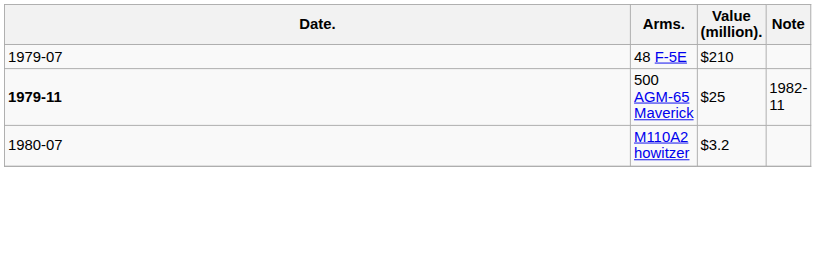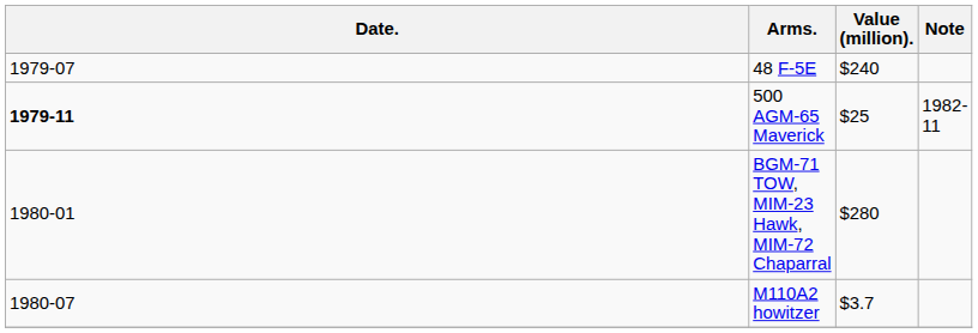48 F-5E | Value (million).: $210 -> $240
+ row: 1980-01 | BGM-71 TOW, MIM-23 Hawk, MIM-72 Chaparral | $280
M110A2 howitzer | Value (million).: $3.2 -> $3.7
